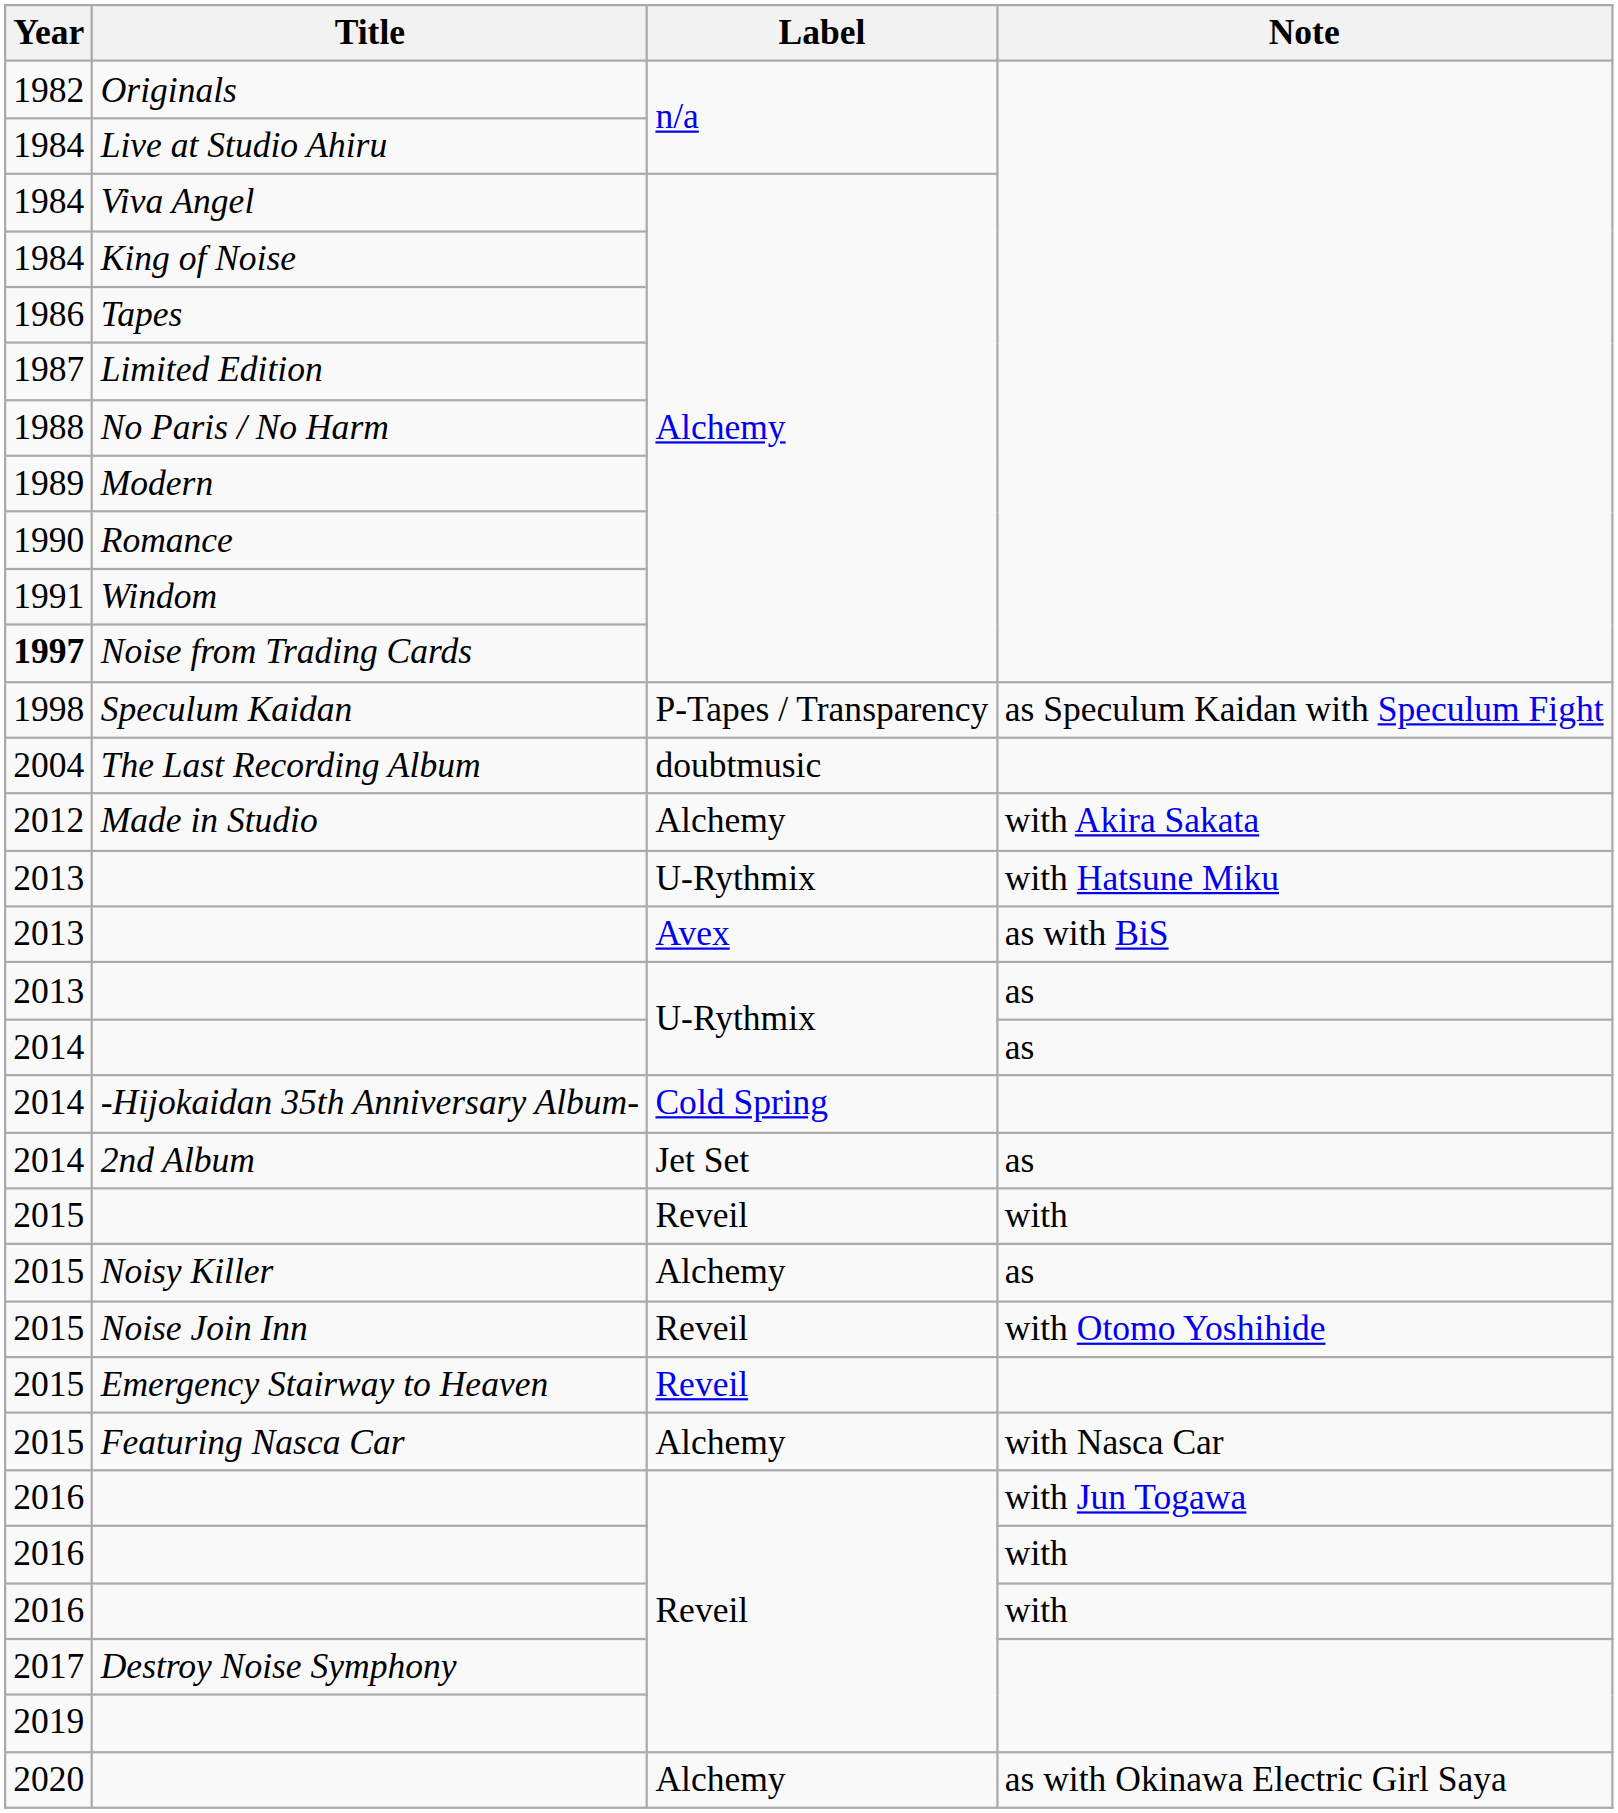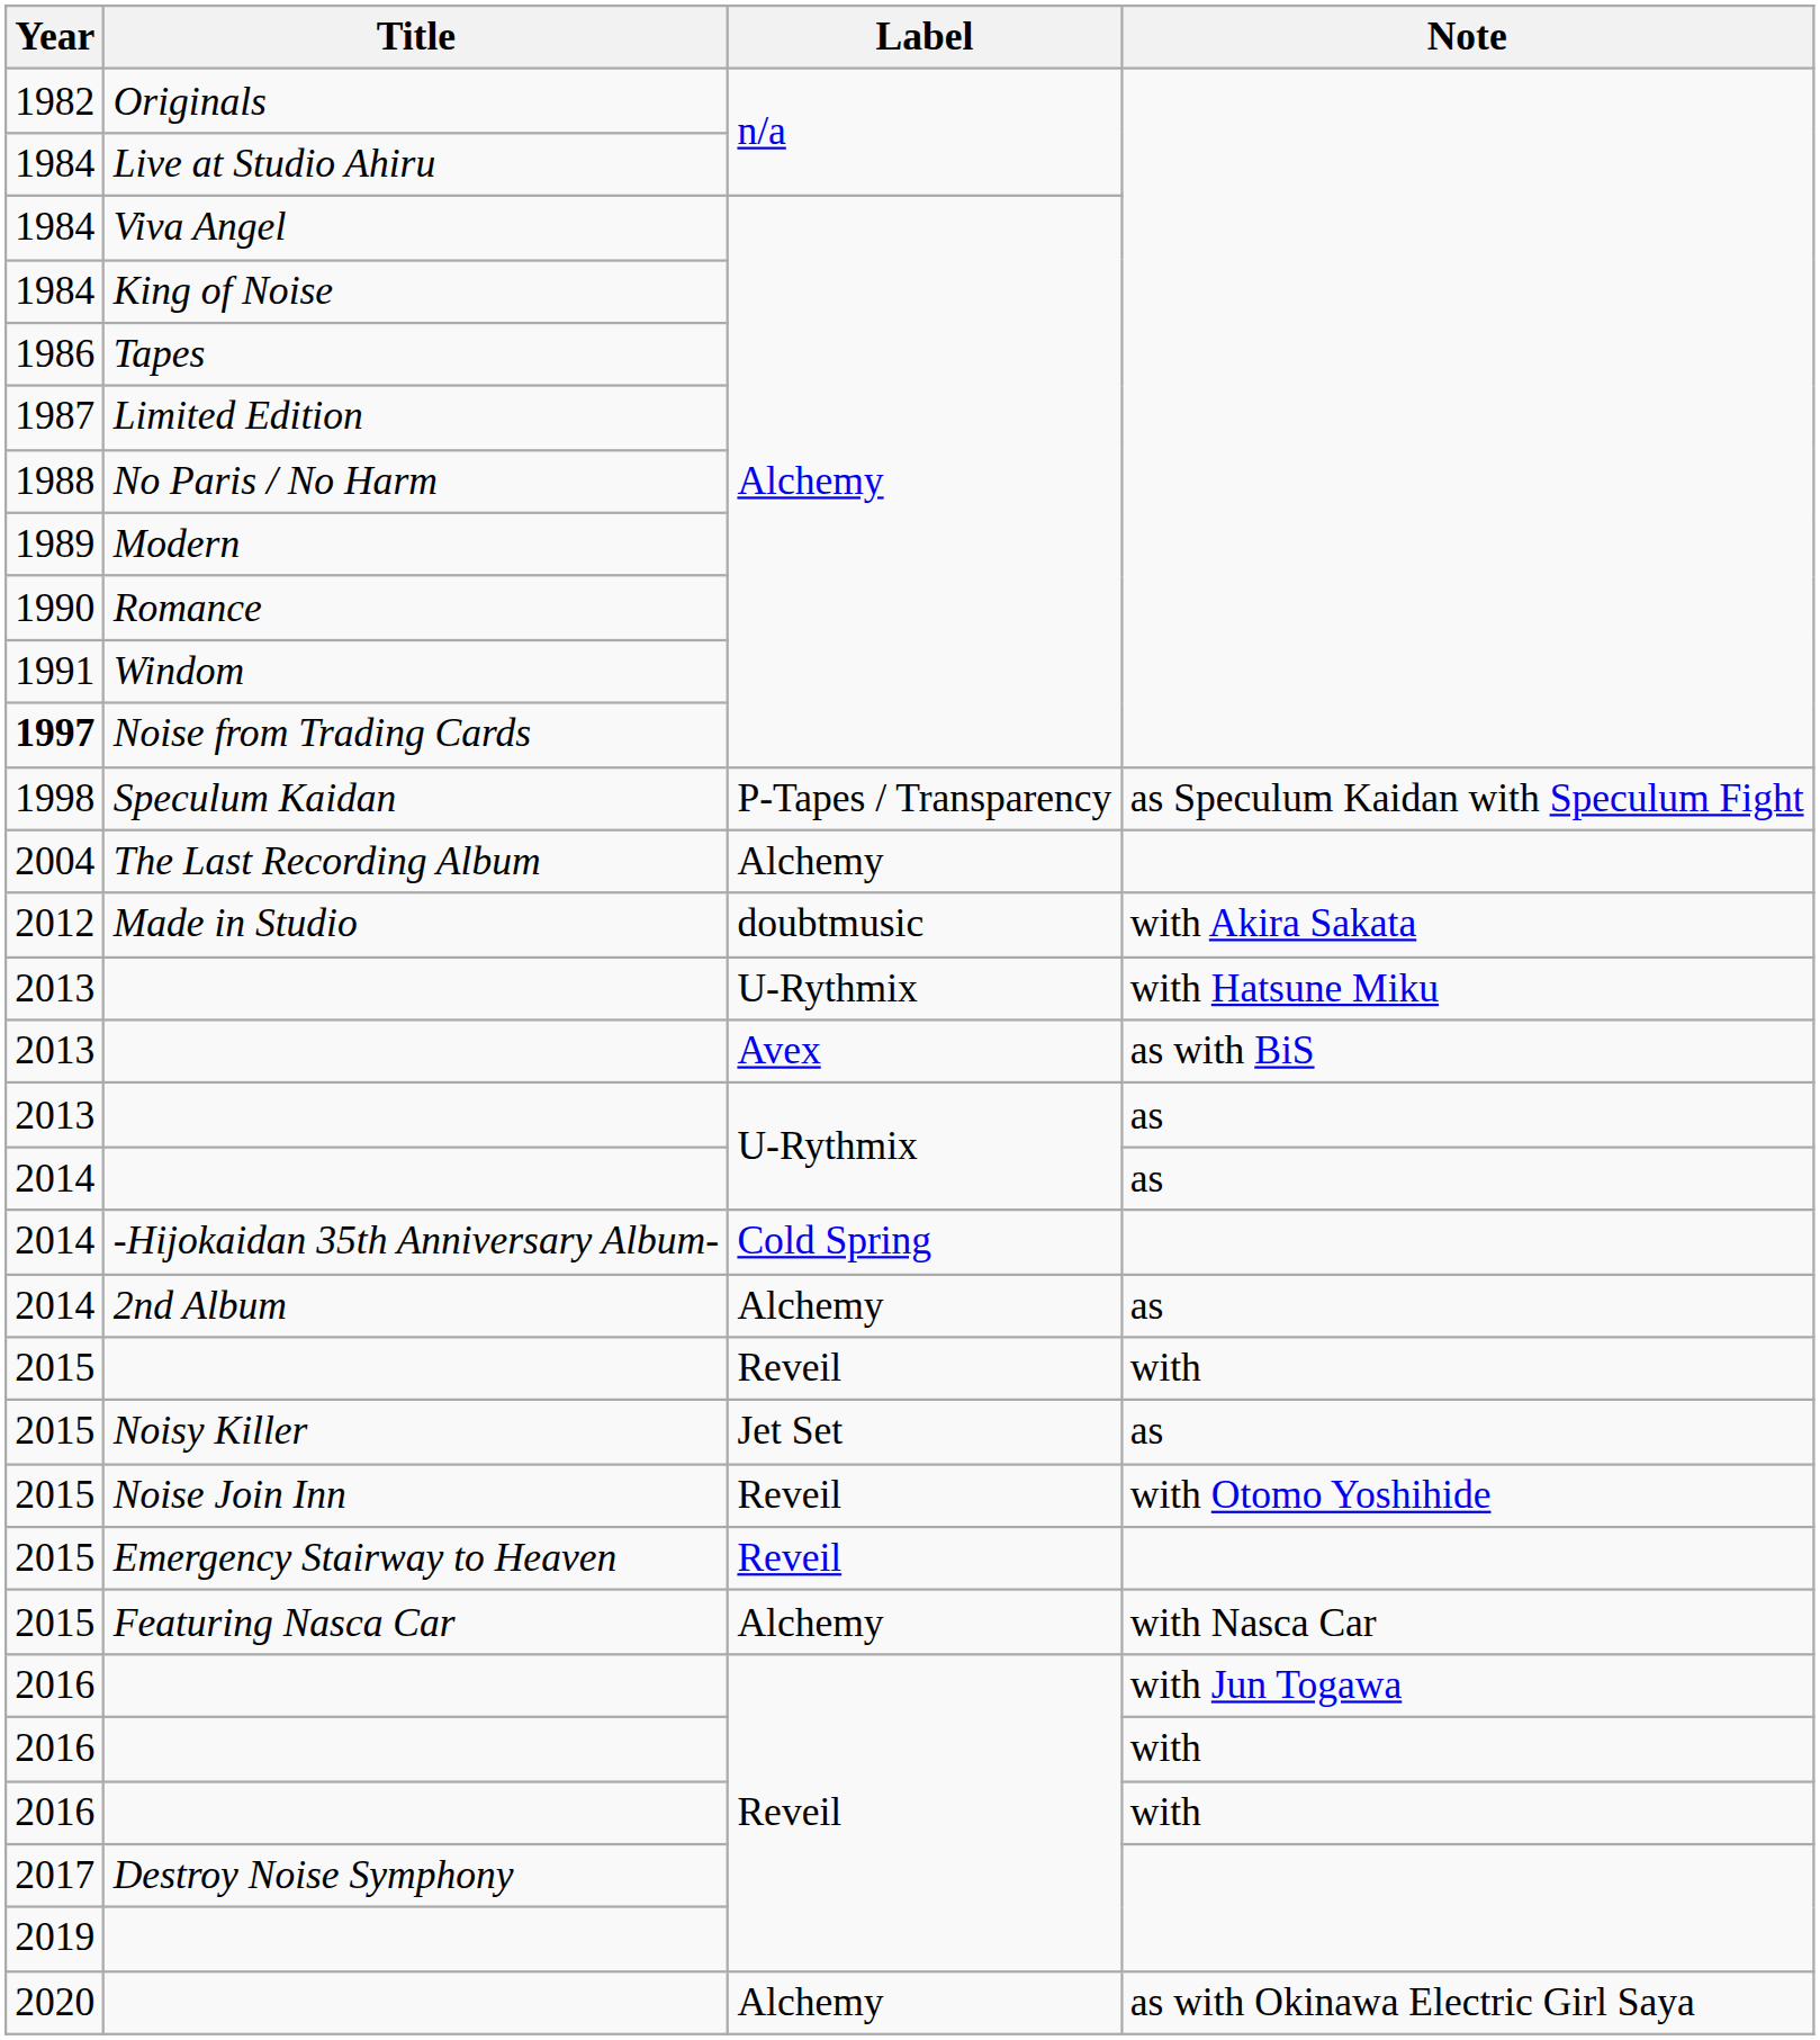The Last Recording Album | Label: doubtmusic -> Alchemy
Made in Studio | Label: Alchemy -> doubtmusic
2nd Album | Label: Jet Set -> Alchemy
Noisy Killer | Label: Alchemy -> Jet Set
